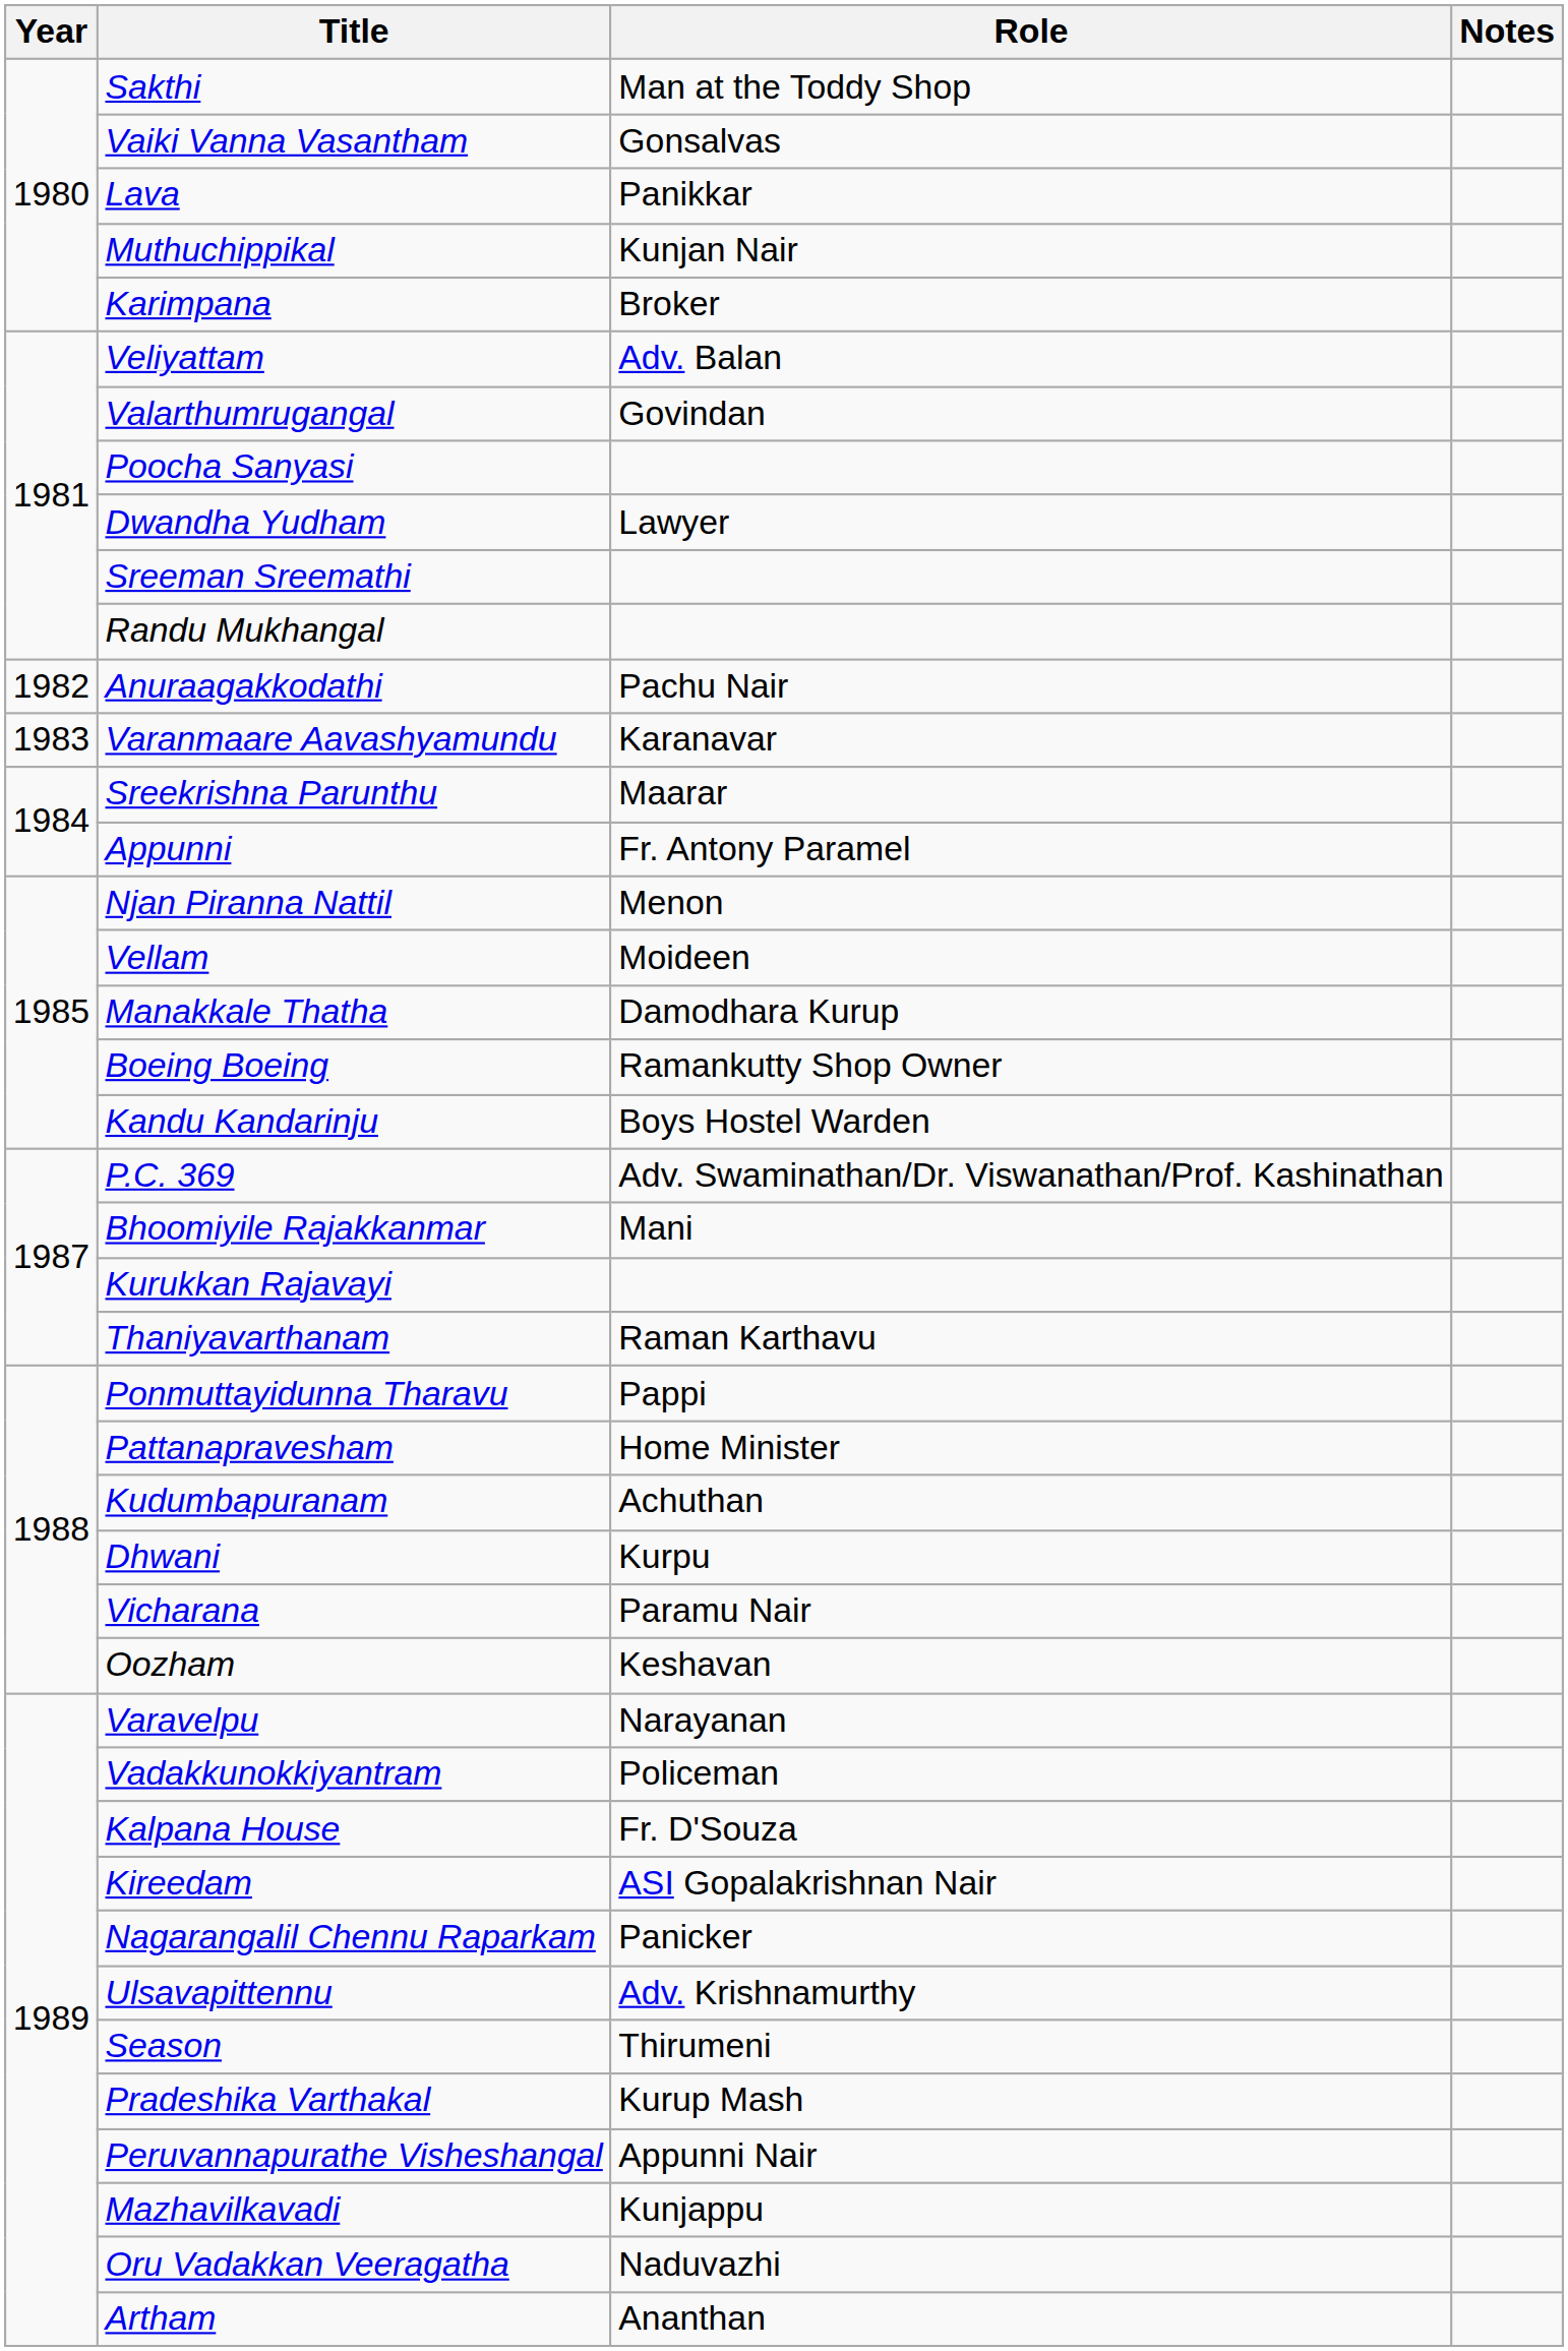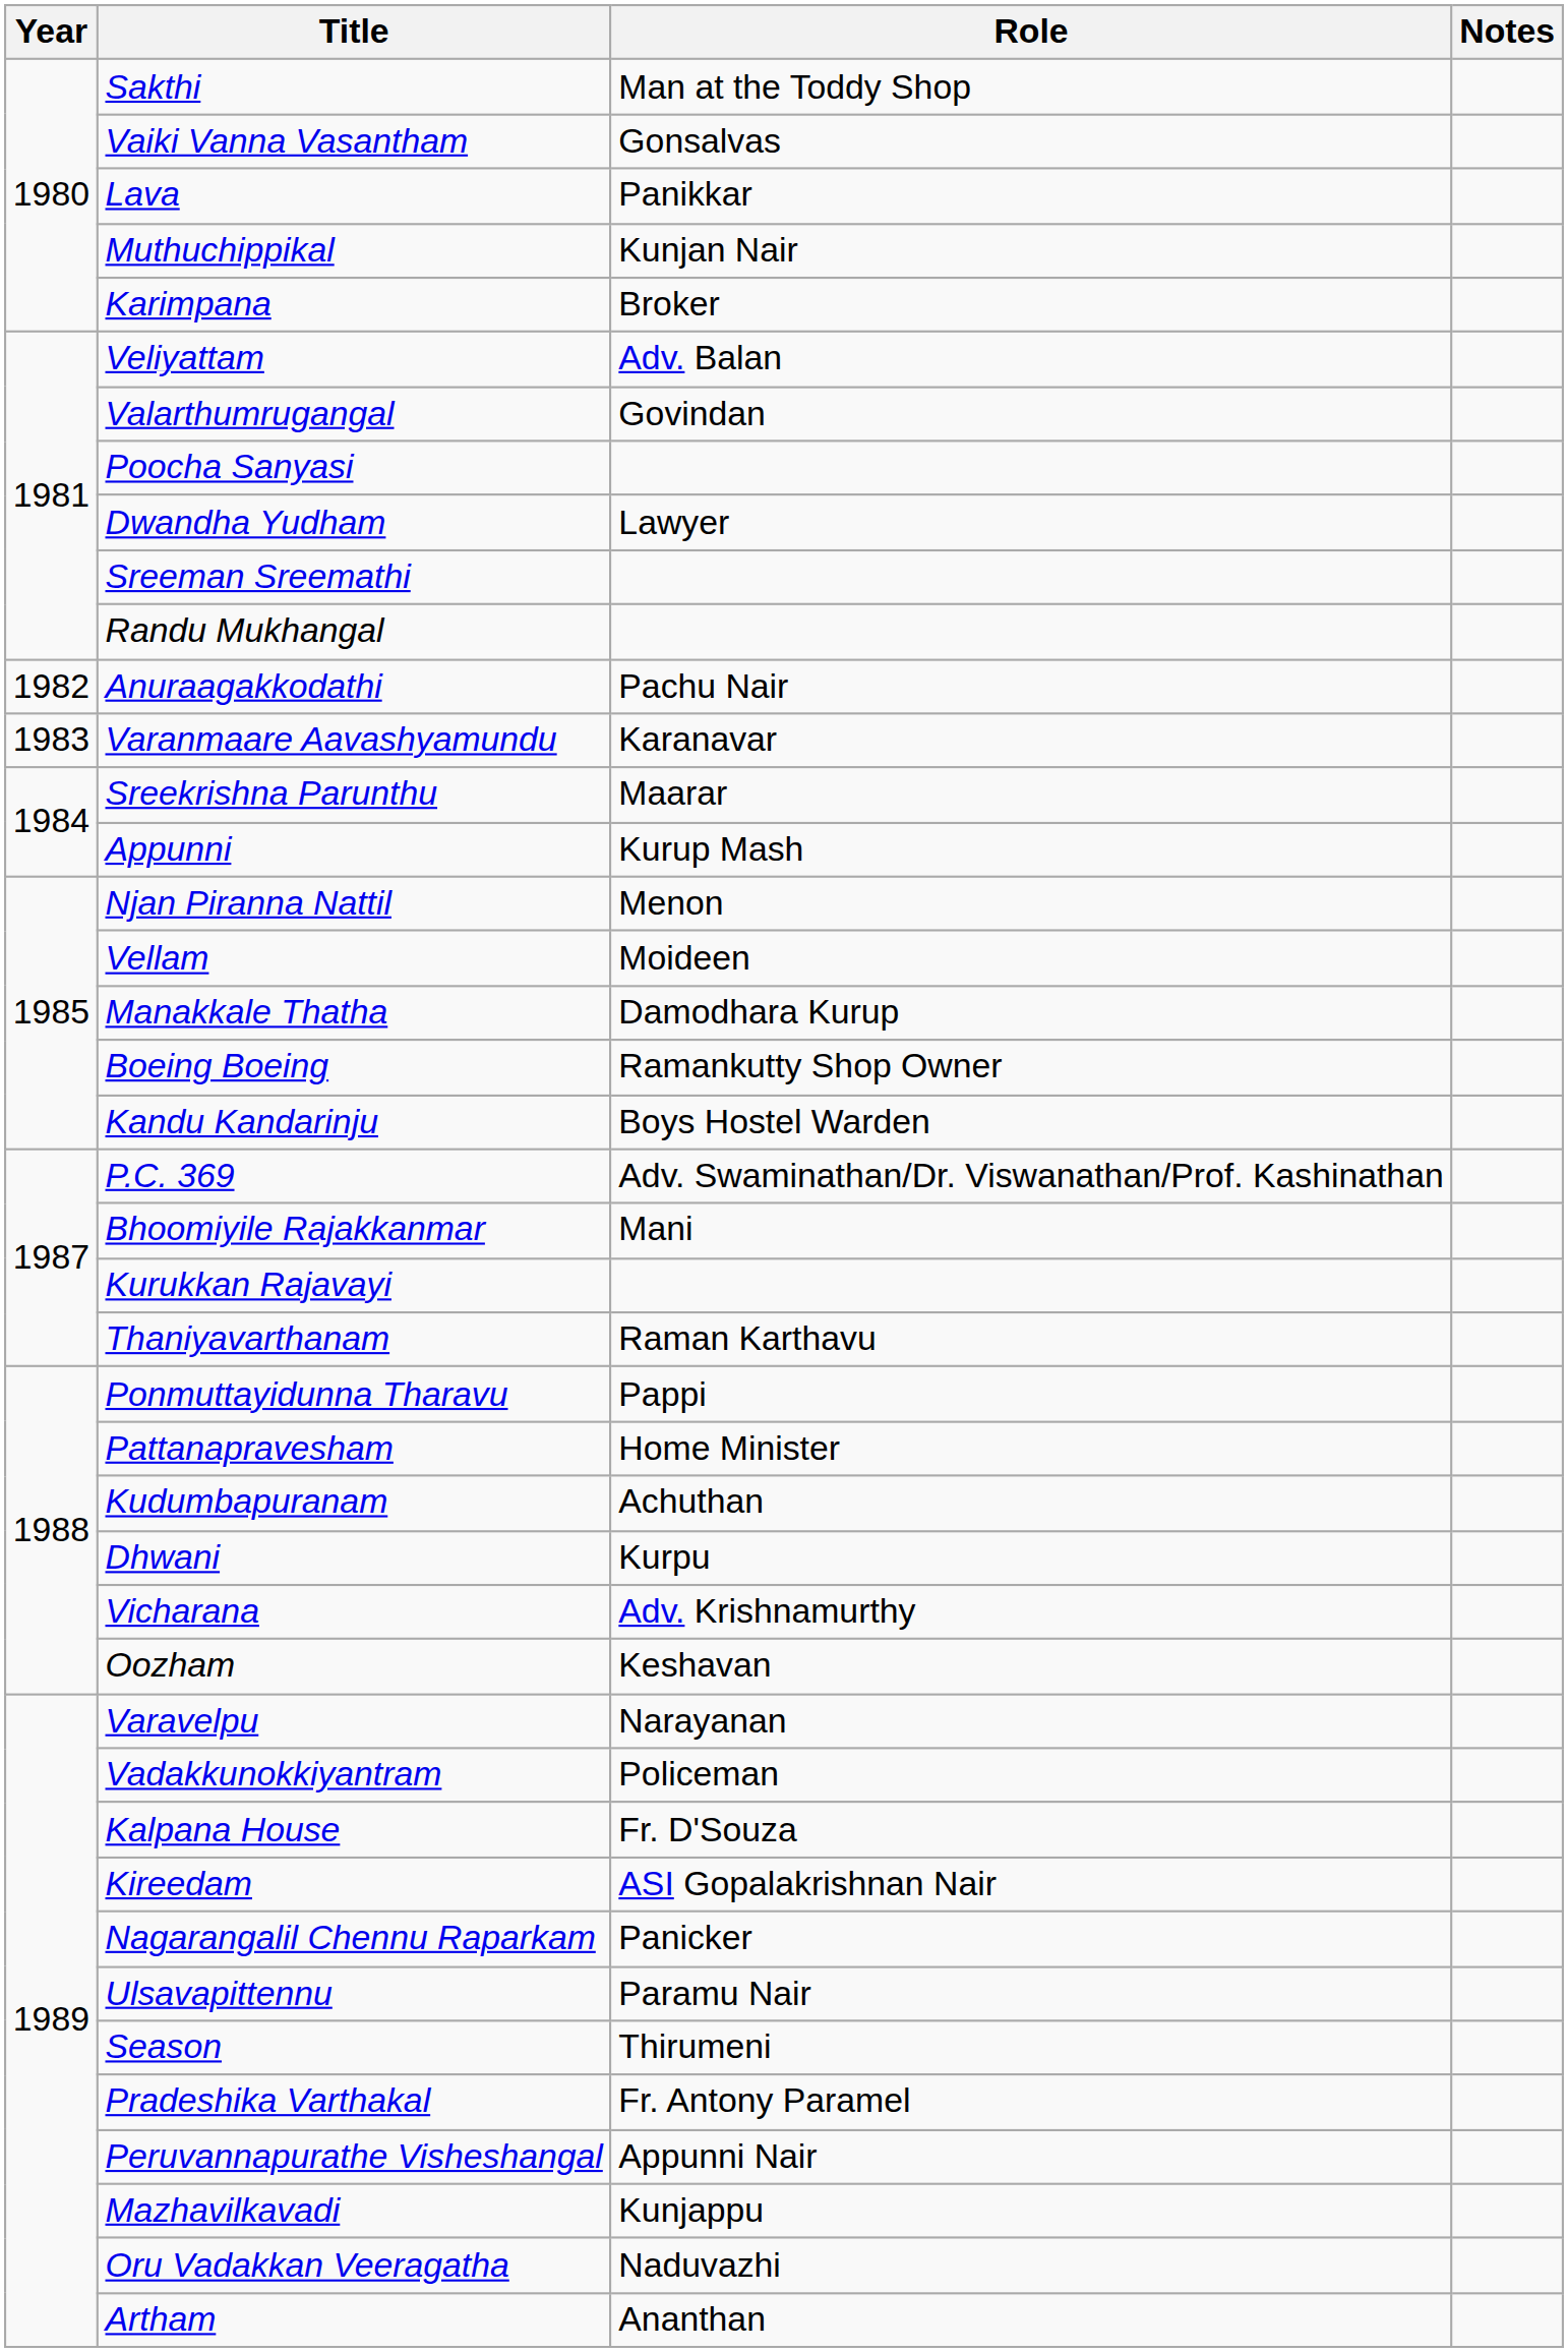Appunni | Role: Fr. Antony Paramel -> Kurup Mash
Vicharana | Role: Paramu Nair -> Adv. Krishnamurthy
Ulsavapittennu | Role: Adv. Krishnamurthy -> Paramu Nair
Pradeshika Varthakal | Role: Kurup Mash -> Fr. Antony Paramel
